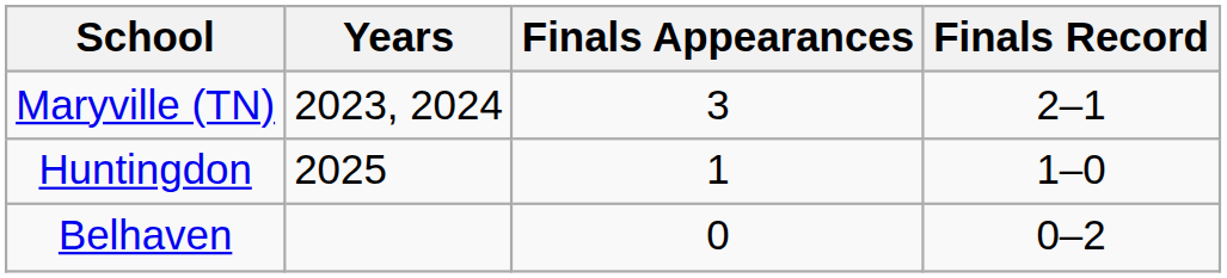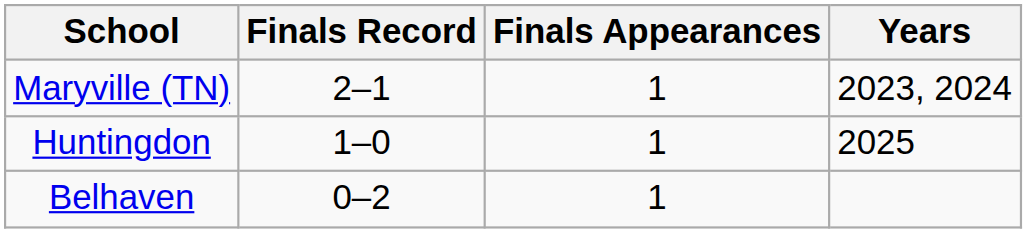columns swapped: Finals Record <-> Years
Maryville (TN) | Finals Appearances: 3 -> 1
Belhaven | Finals Appearances: 0 -> 1
